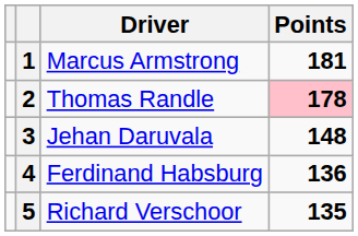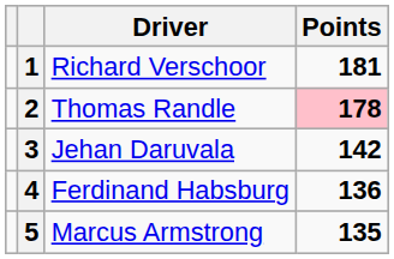1 | Driver: Marcus Armstrong -> Richard Verschoor
3 | Points: 148 -> 142
5 | Driver: Richard Verschoor -> Marcus Armstrong
